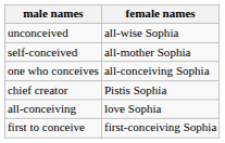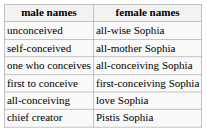rows swapped: first to conceive <-> chief creator
